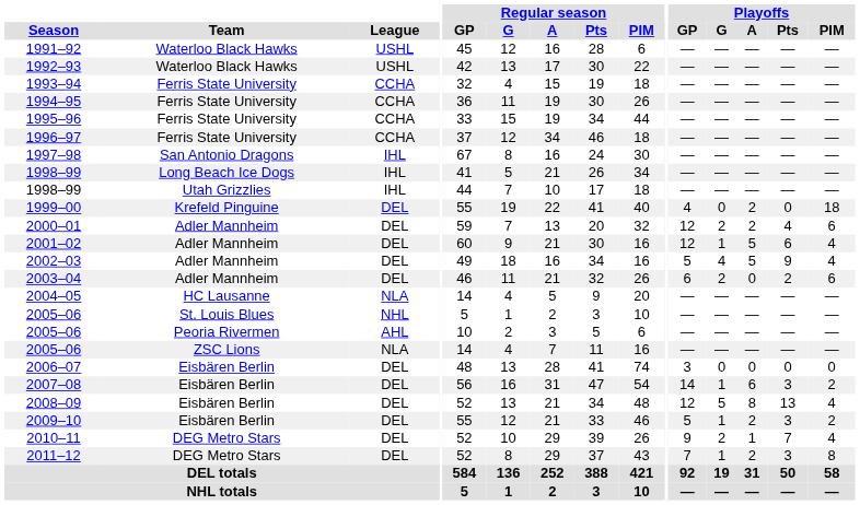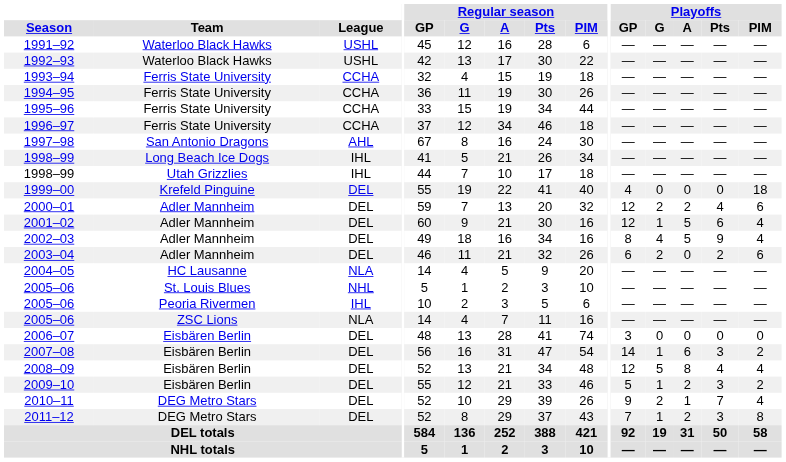1997–98 | League: IHL -> AHL
1999–00 | Playoffs / A: 2 -> 0
2002–03 | Playoffs / GP: 5 -> 8
2005–06 / Peoria Rivermen | League: AHL -> IHL
2008–09 | Playoffs / Pts: 13 -> 4
